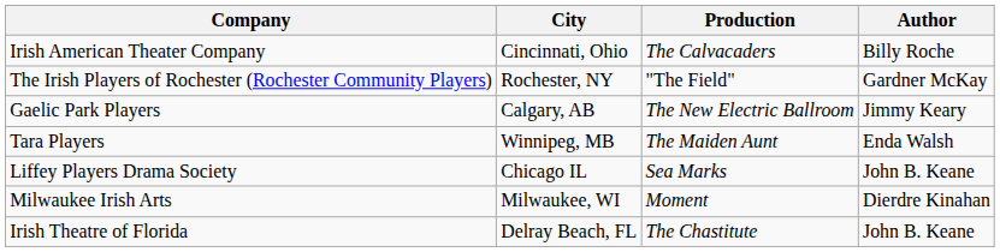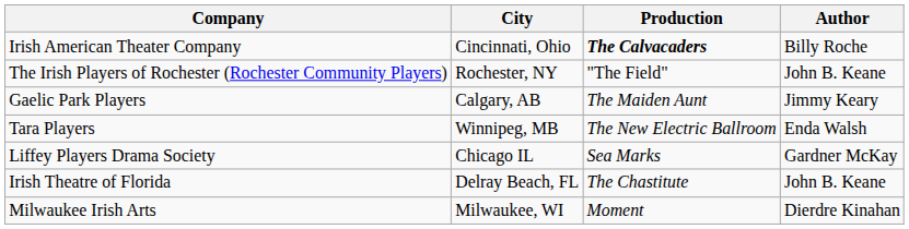Irish American Theater Company | Production: normal -> bold
The Irish Players of Rochester (Rochester Community Players) | Author: Gardner McKay -> John B. Keane
Gaelic Park Players | Production: The New Electric Ballroom -> The Maiden Aunt
Tara Players | Production: The Maiden Aunt -> The New Electric Ballroom
Liffey Players Drama Society | Author: John B. Keane -> Gardner McKay
rows swapped: Irish Theatre of Florida <-> Milwaukee Irish Arts
